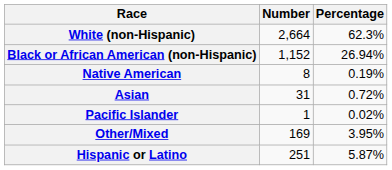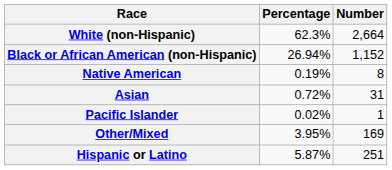columns swapped: Number <-> Percentage
